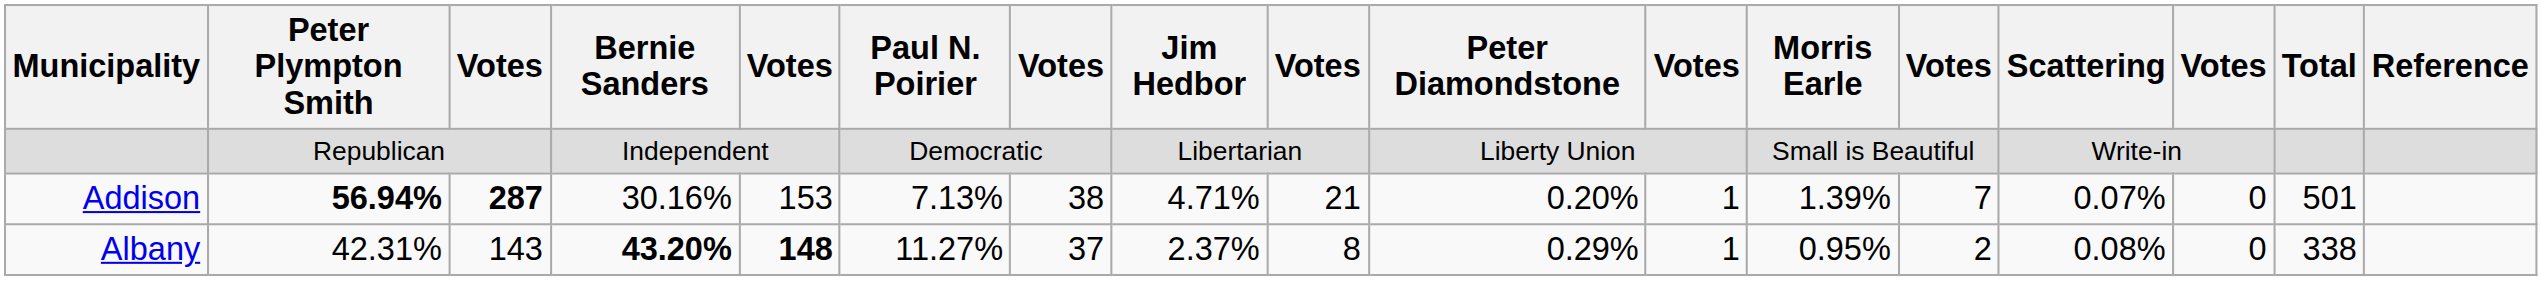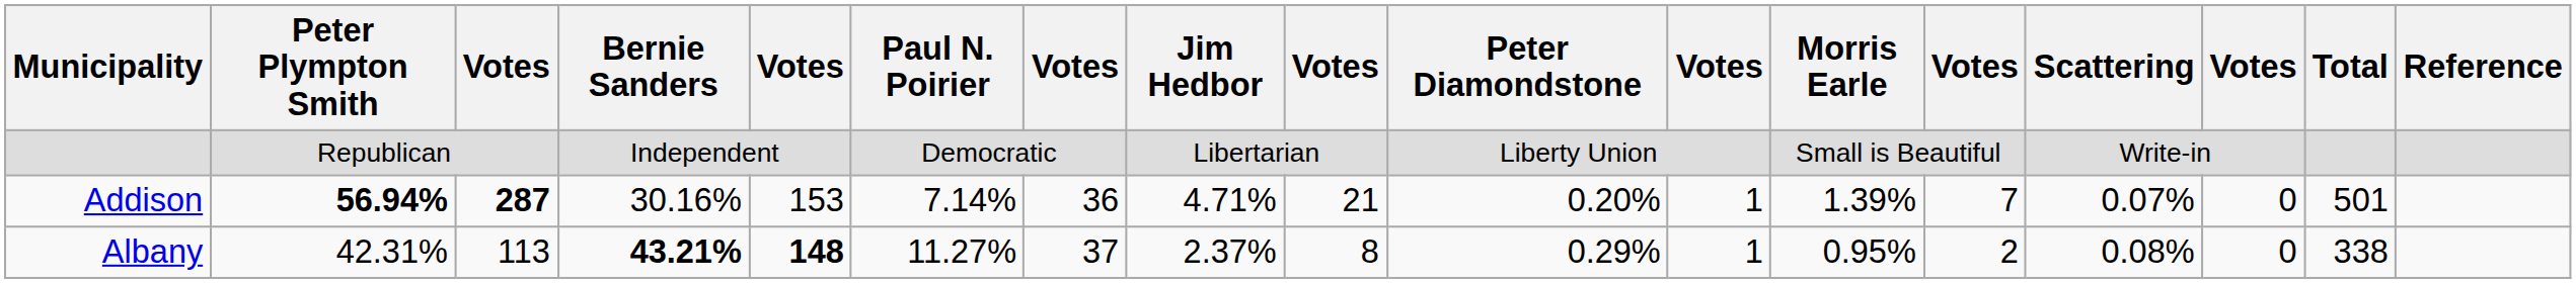Addison | Paul N. Poirier: 7.13% -> 7.14%
Addison | column 7: 38 -> 36
Albany | column 3: 143 -> 113
Albany | Bernie Sanders: 43.20% -> 43.21%
